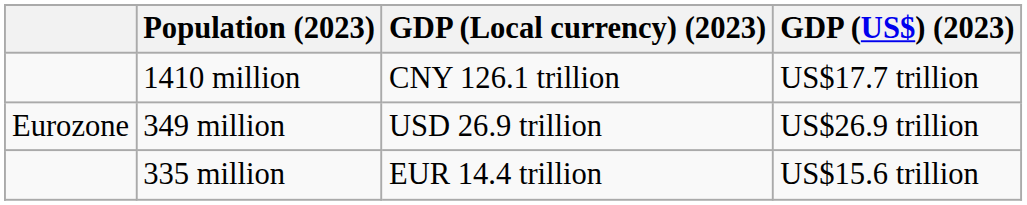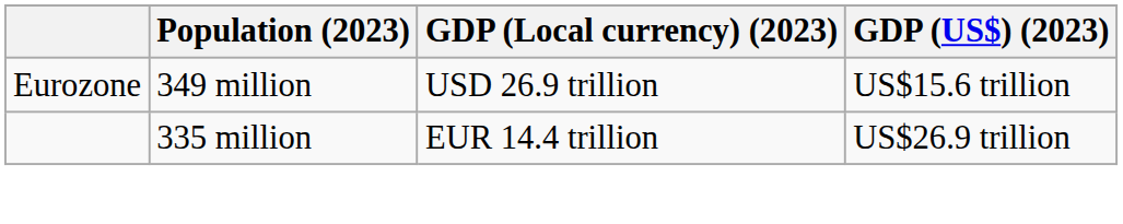- row: 1410 million | CNY 126.1 trillion | US$17.7 trillion
349 million | GDP (US$) (2023): US$26.9 trillion -> US$15.6 trillion
335 million | GDP (US$) (2023): US$15.6 trillion -> US$26.9 trillion
